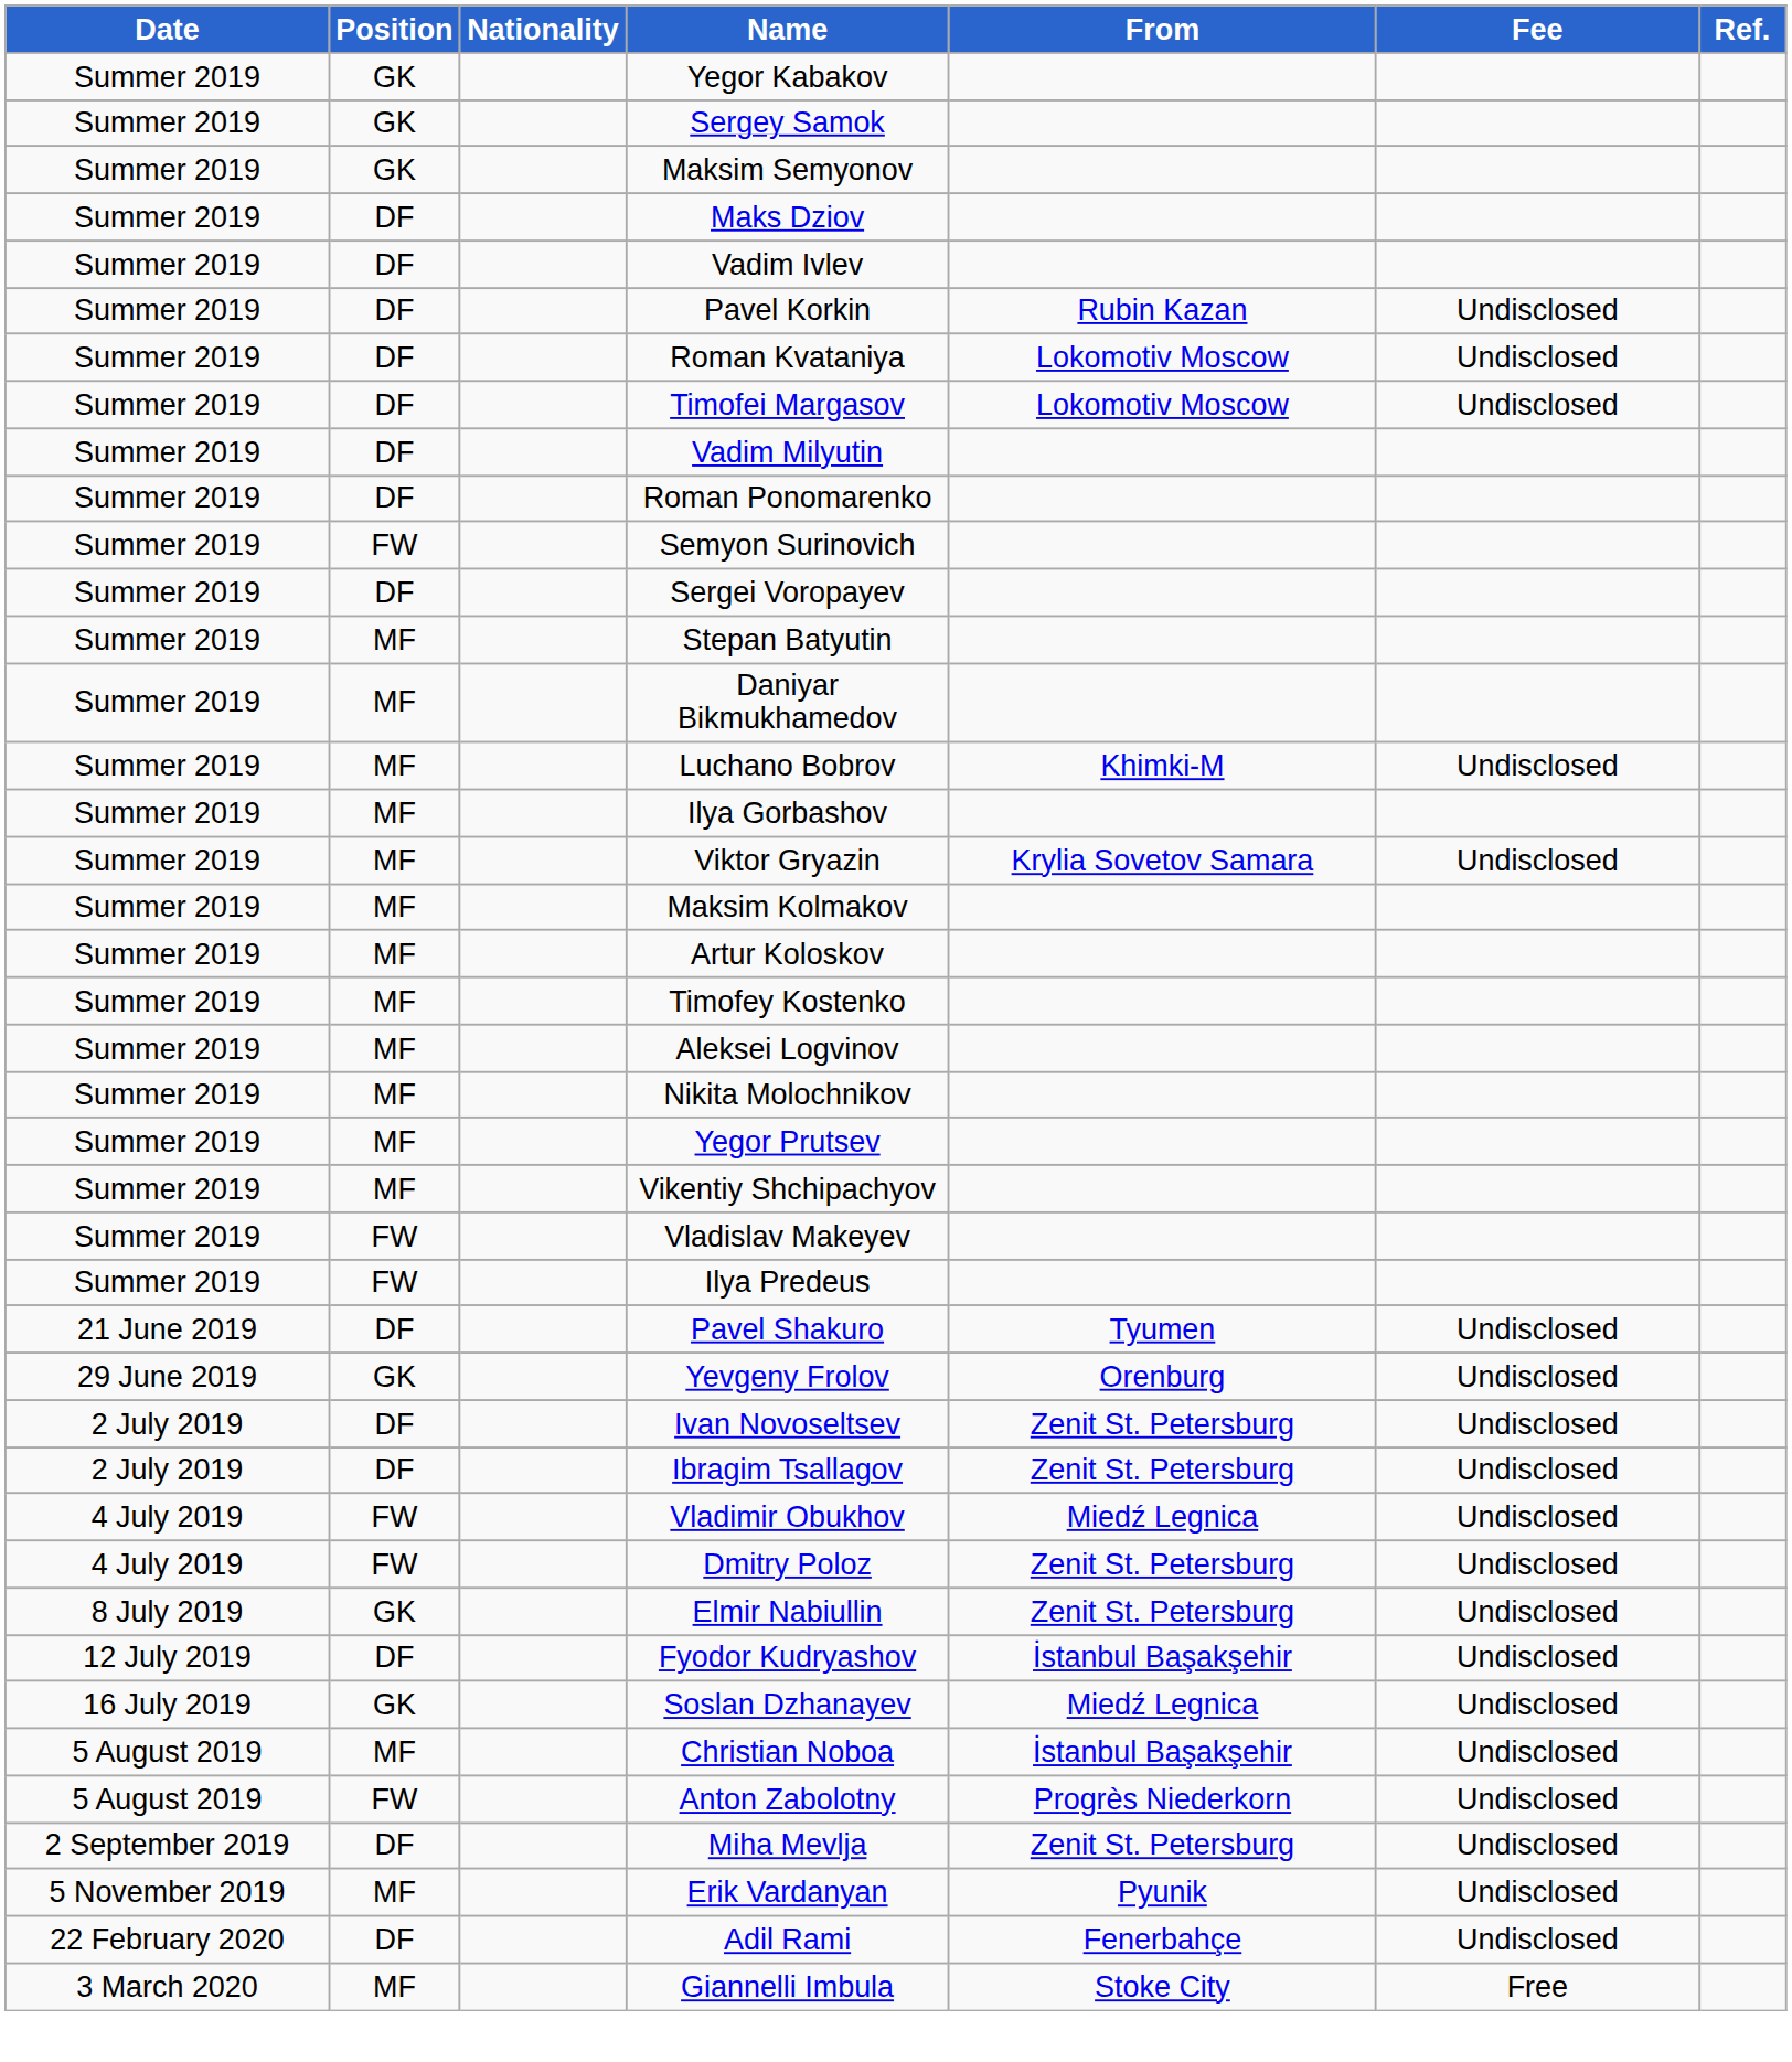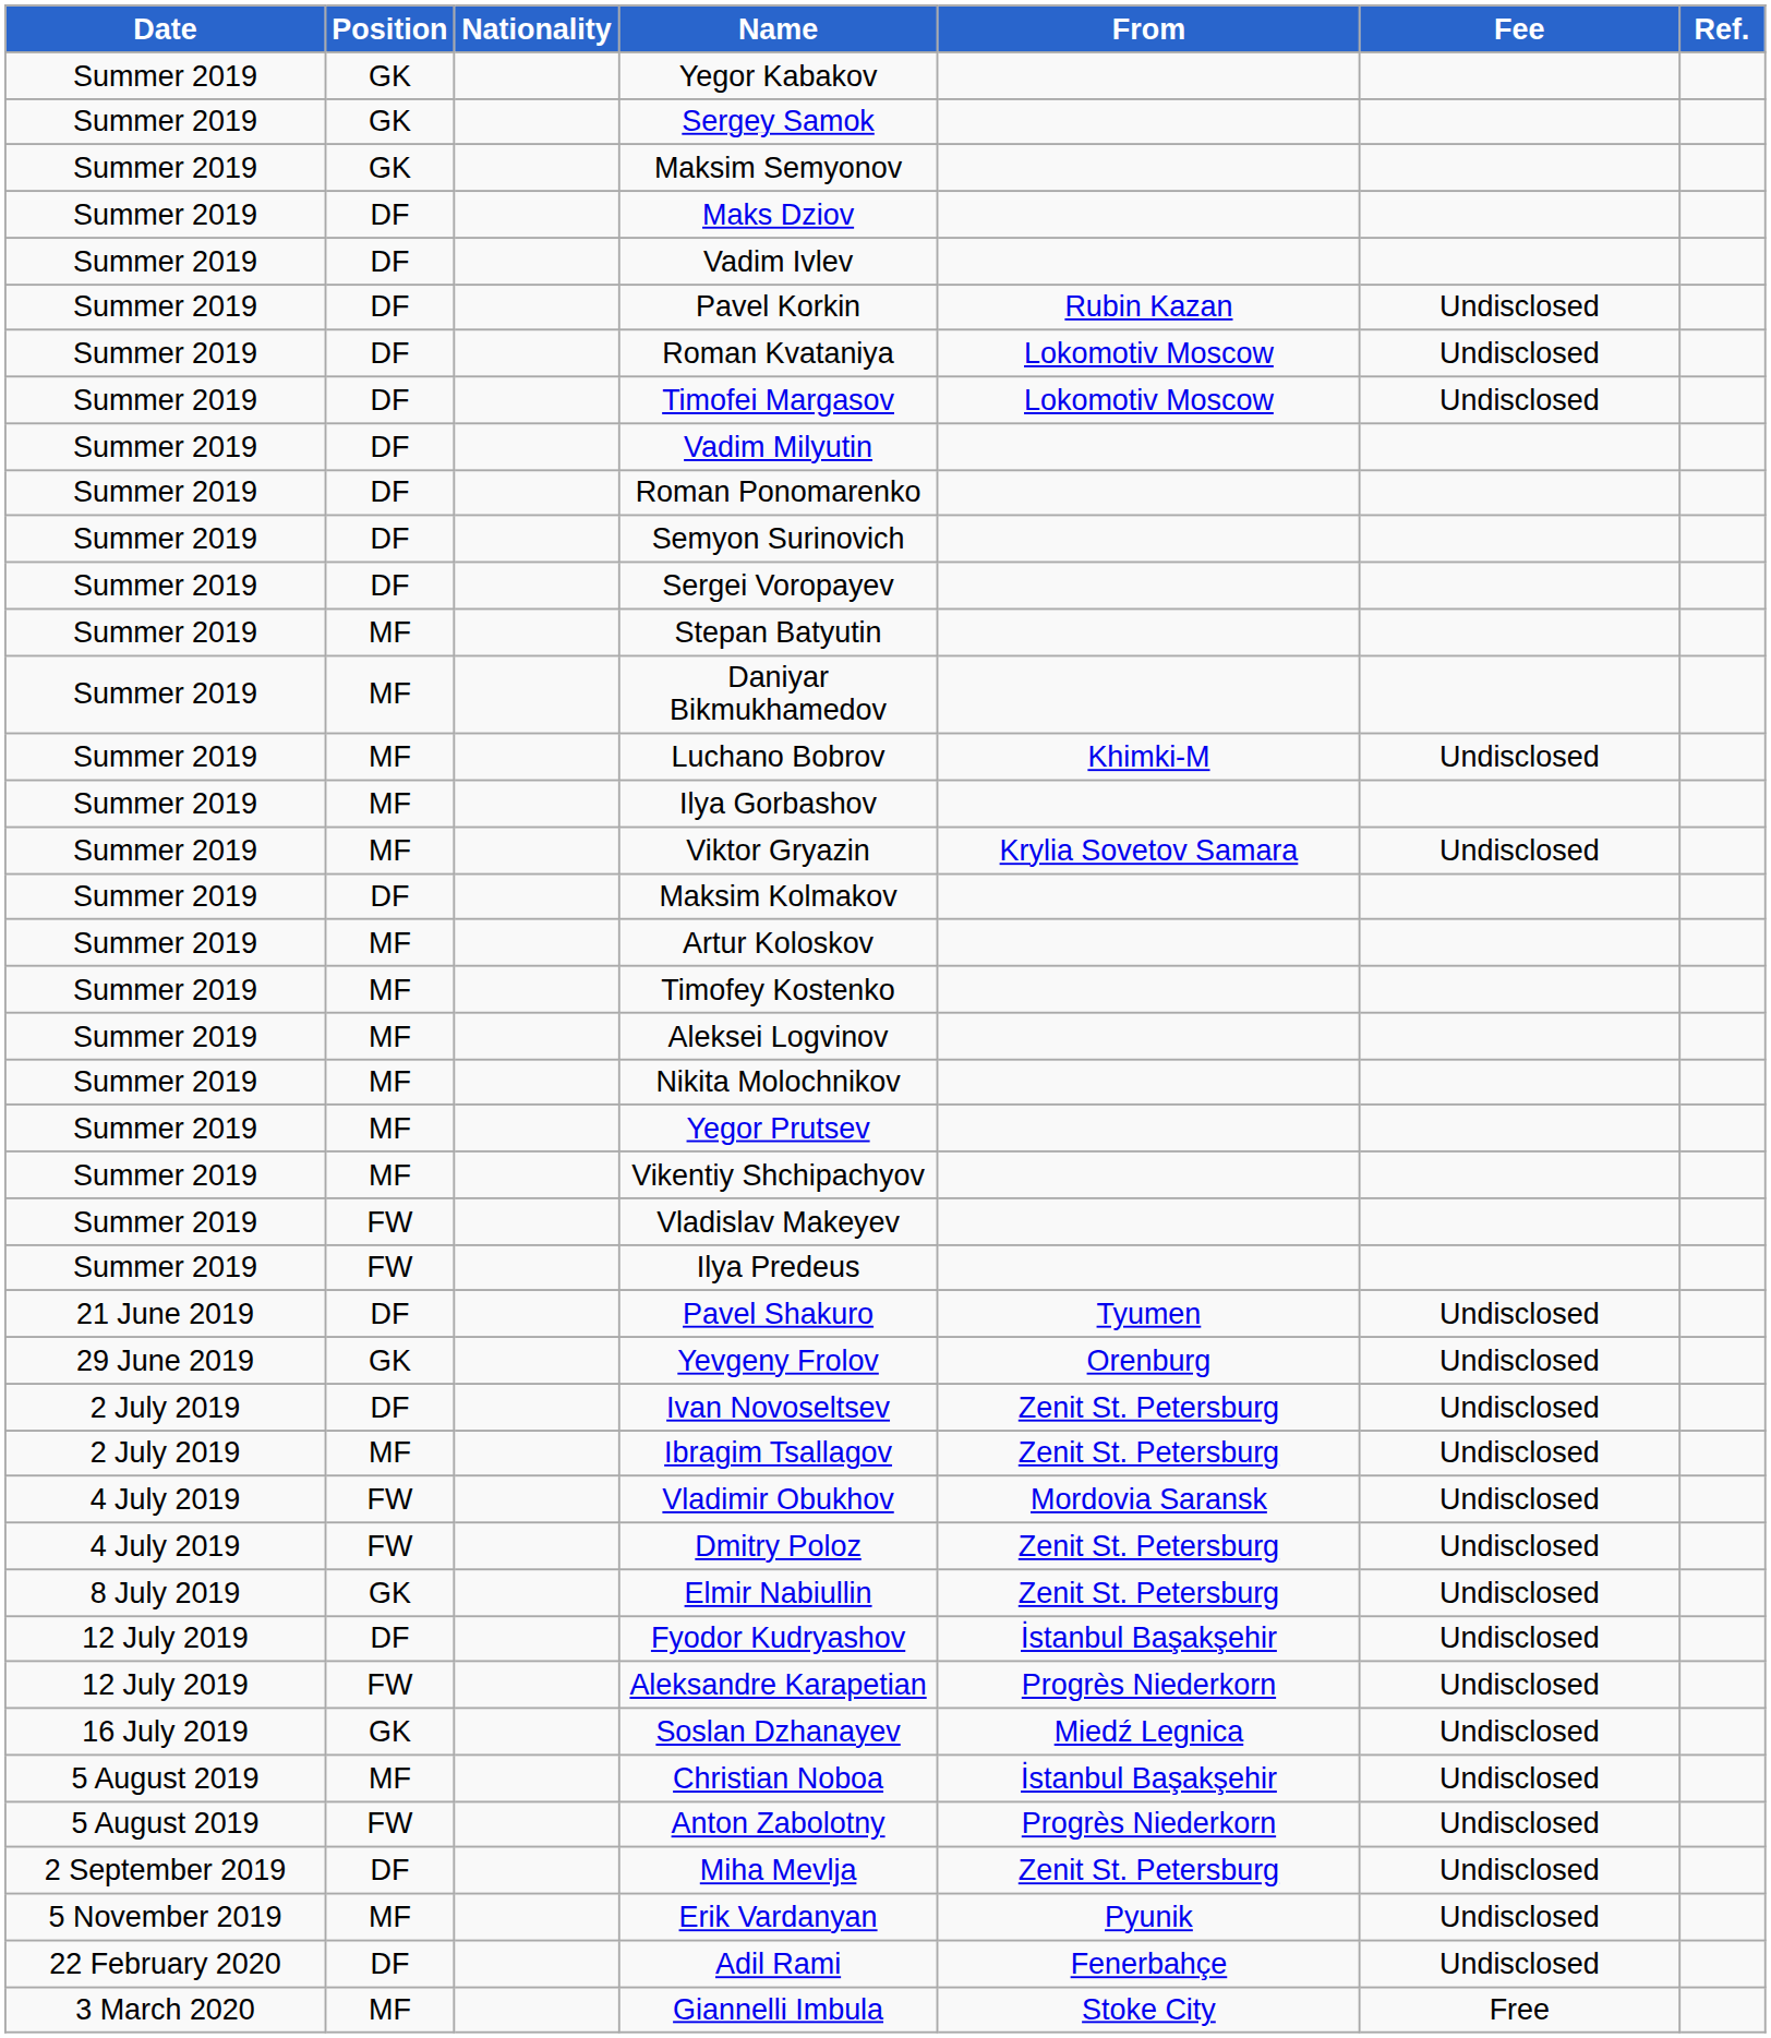Semyon Surinovich | Position: FW -> DF
Maksim Kolmakov | Position: MF -> DF
Ibragim Tsallagov | Position: DF -> MF
Vladimir Obukhov | From: Miedź Legnica -> Mordovia Saransk
+ row: 12 July 2019 | FW | Aleksandre Karapetian | Progrès Niederkorn | Undisclosed
